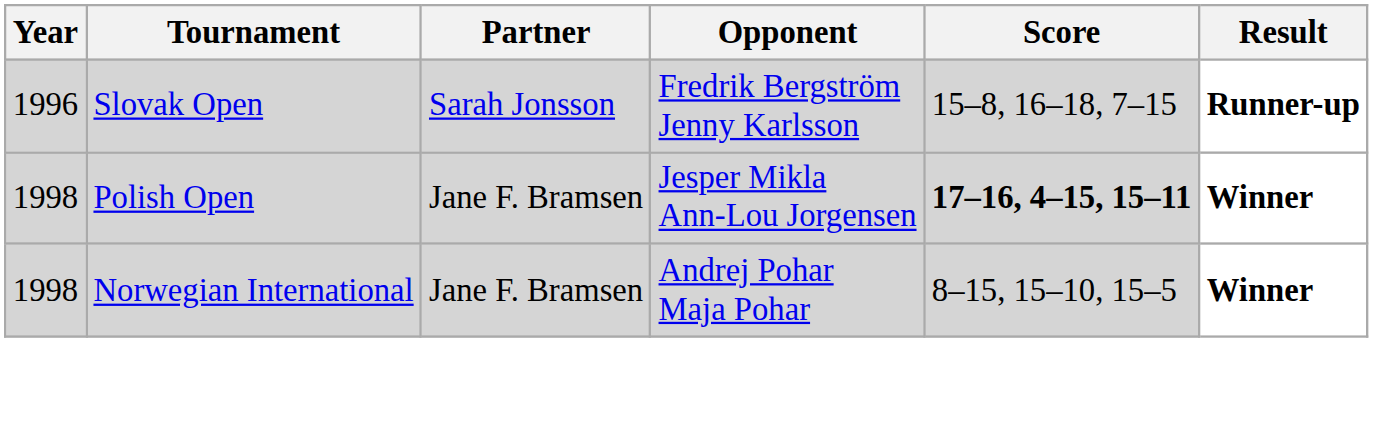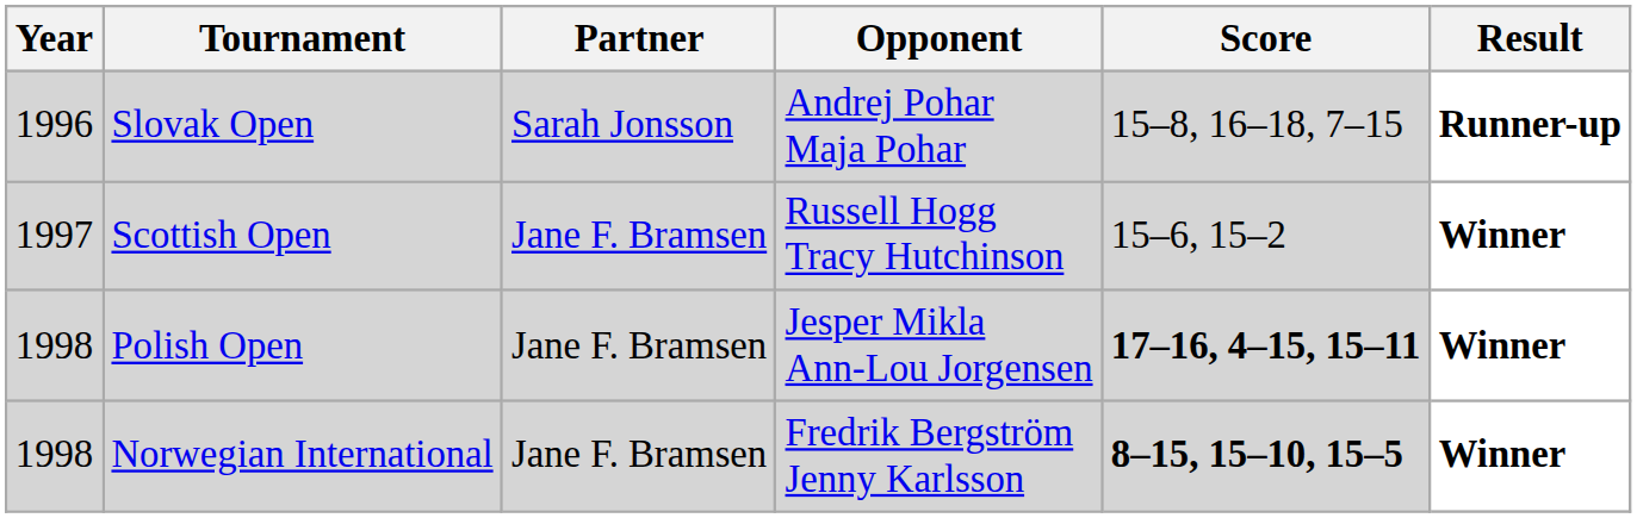Slovak Open | Opponent: Fredrik Bergström Jenny Karlsson -> Andrej Pohar Maja Pohar
+ row: 1997 | Scottish Open | Jane F. Bramsen | Russell Hogg Tracy Hutchinson | 15–6, 15–2 | Winner
Norwegian International | Opponent: Andrej Pohar Maja Pohar -> Fredrik Bergström Jenny Karlsson
Norwegian International | Score: normal -> bold
